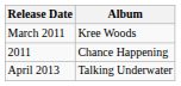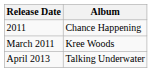rows swapped: March 2011 <-> 2011
